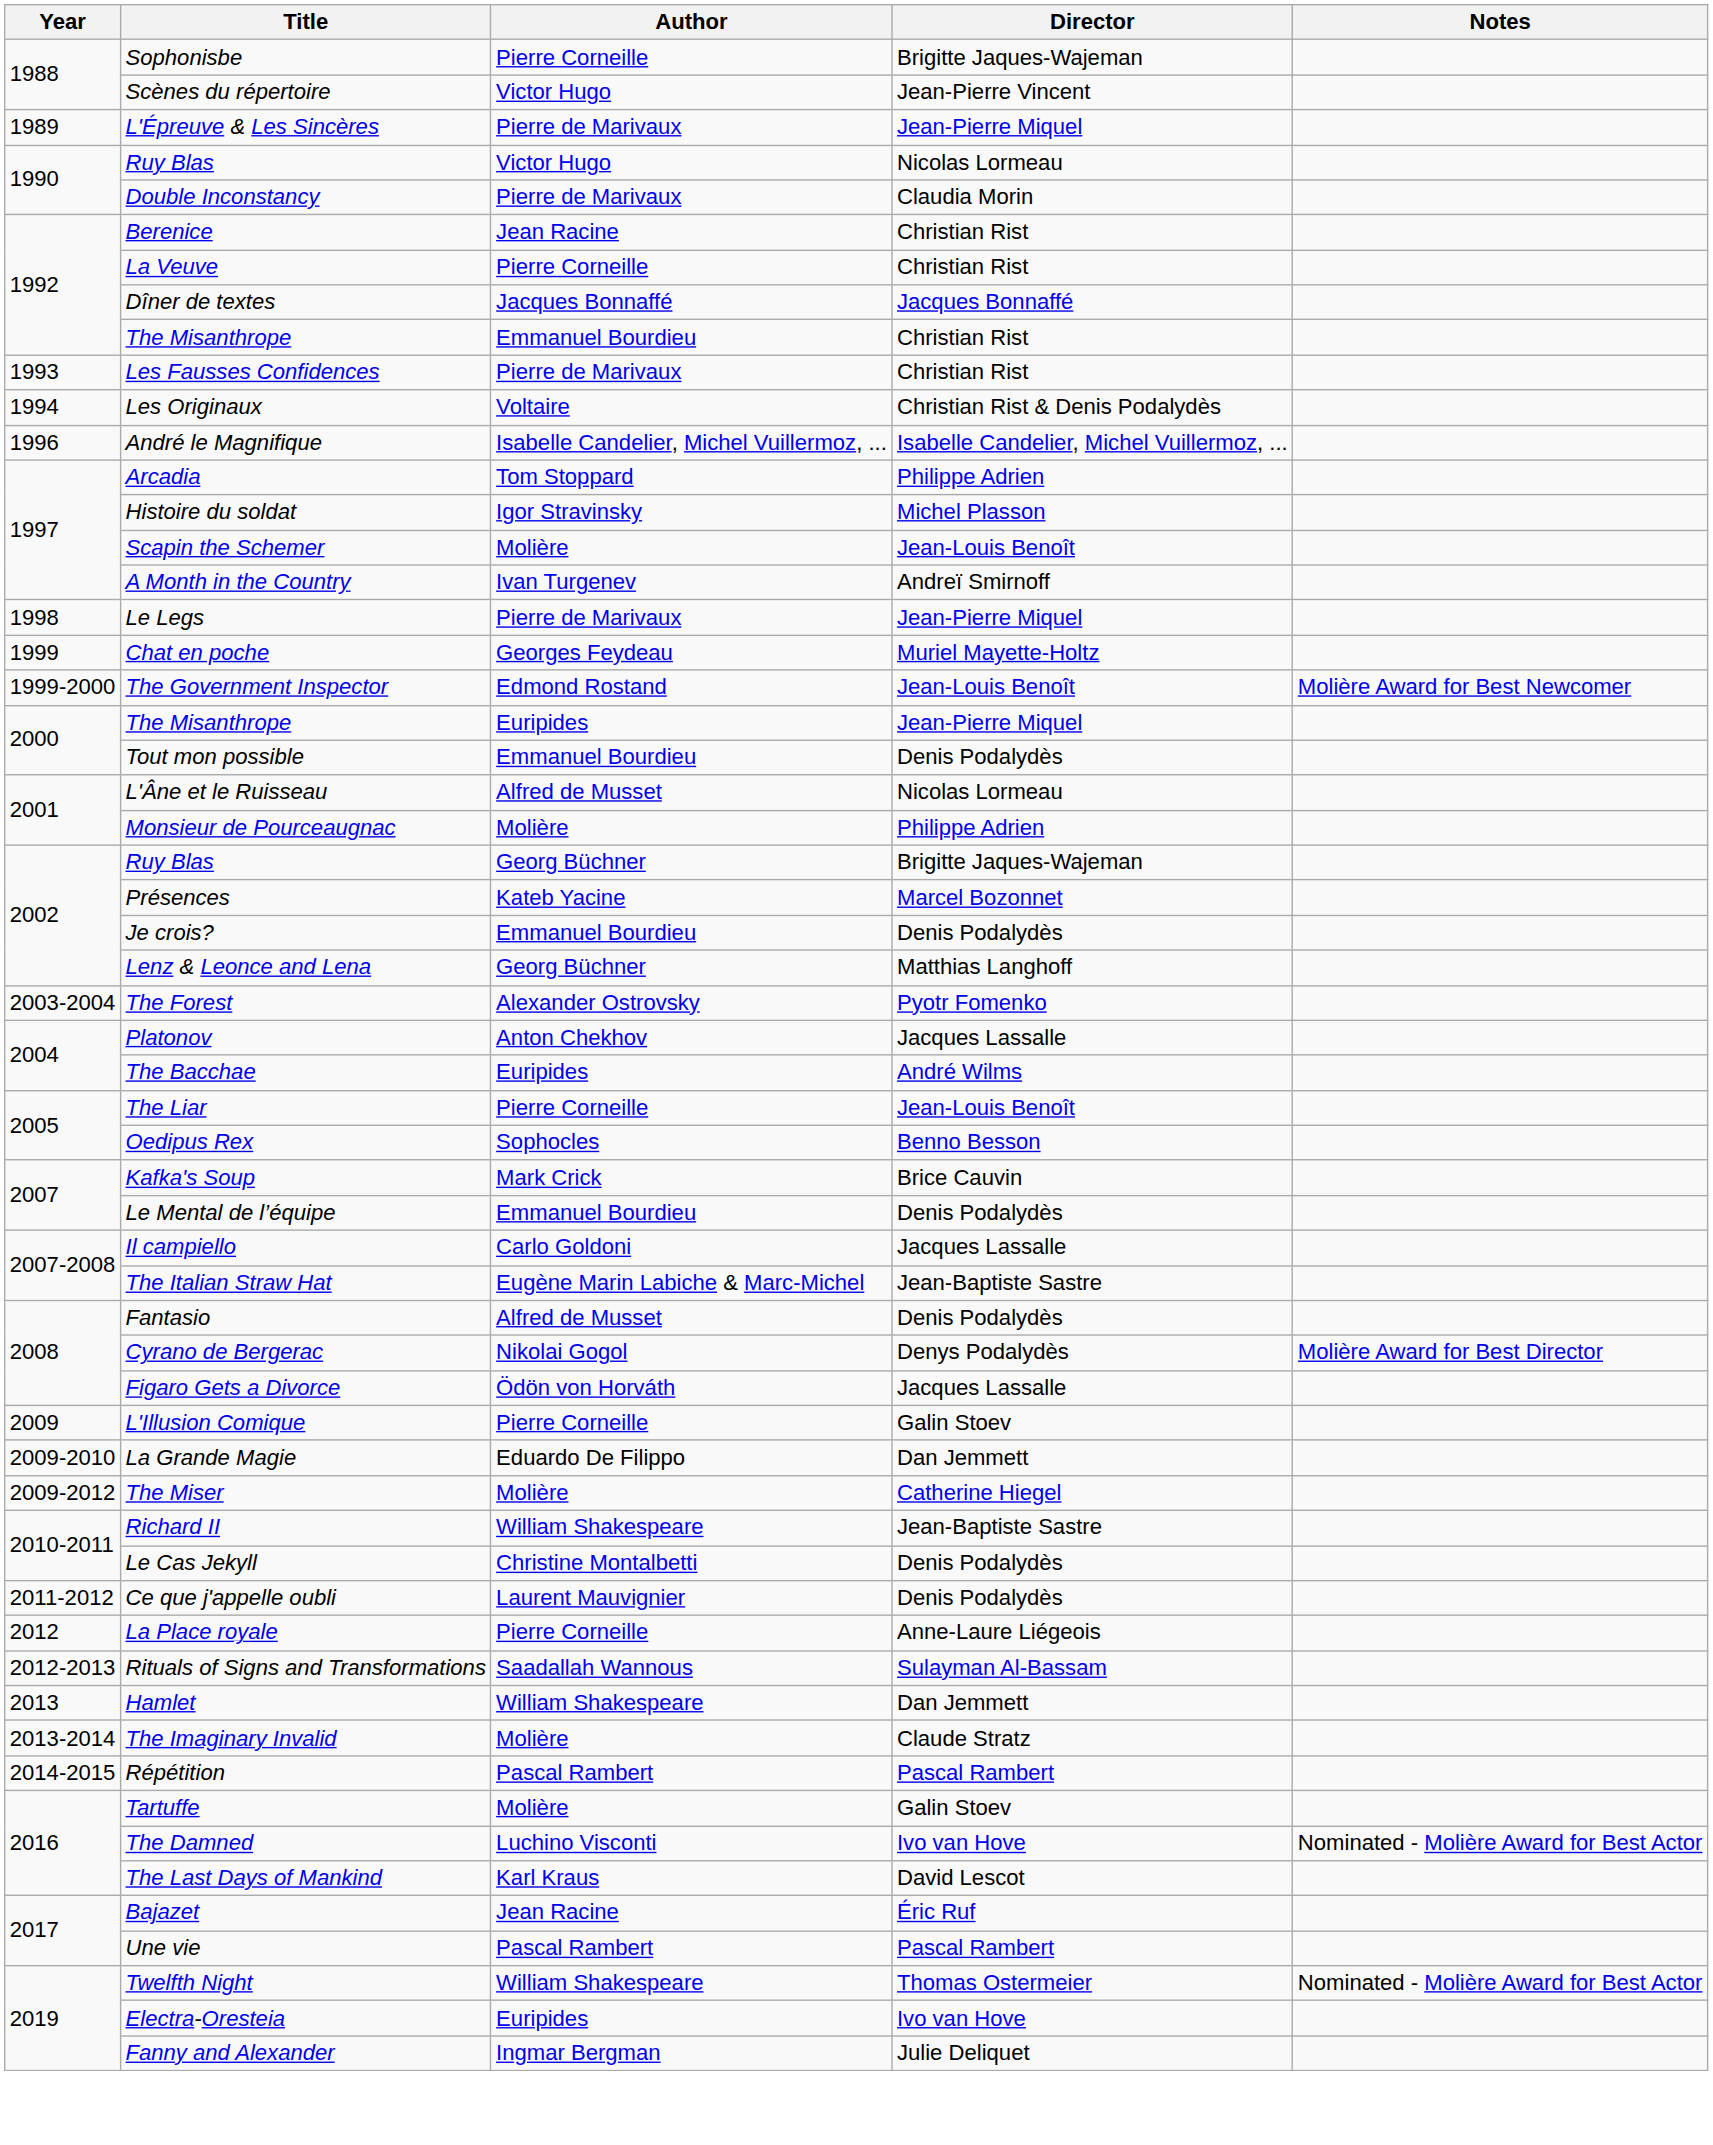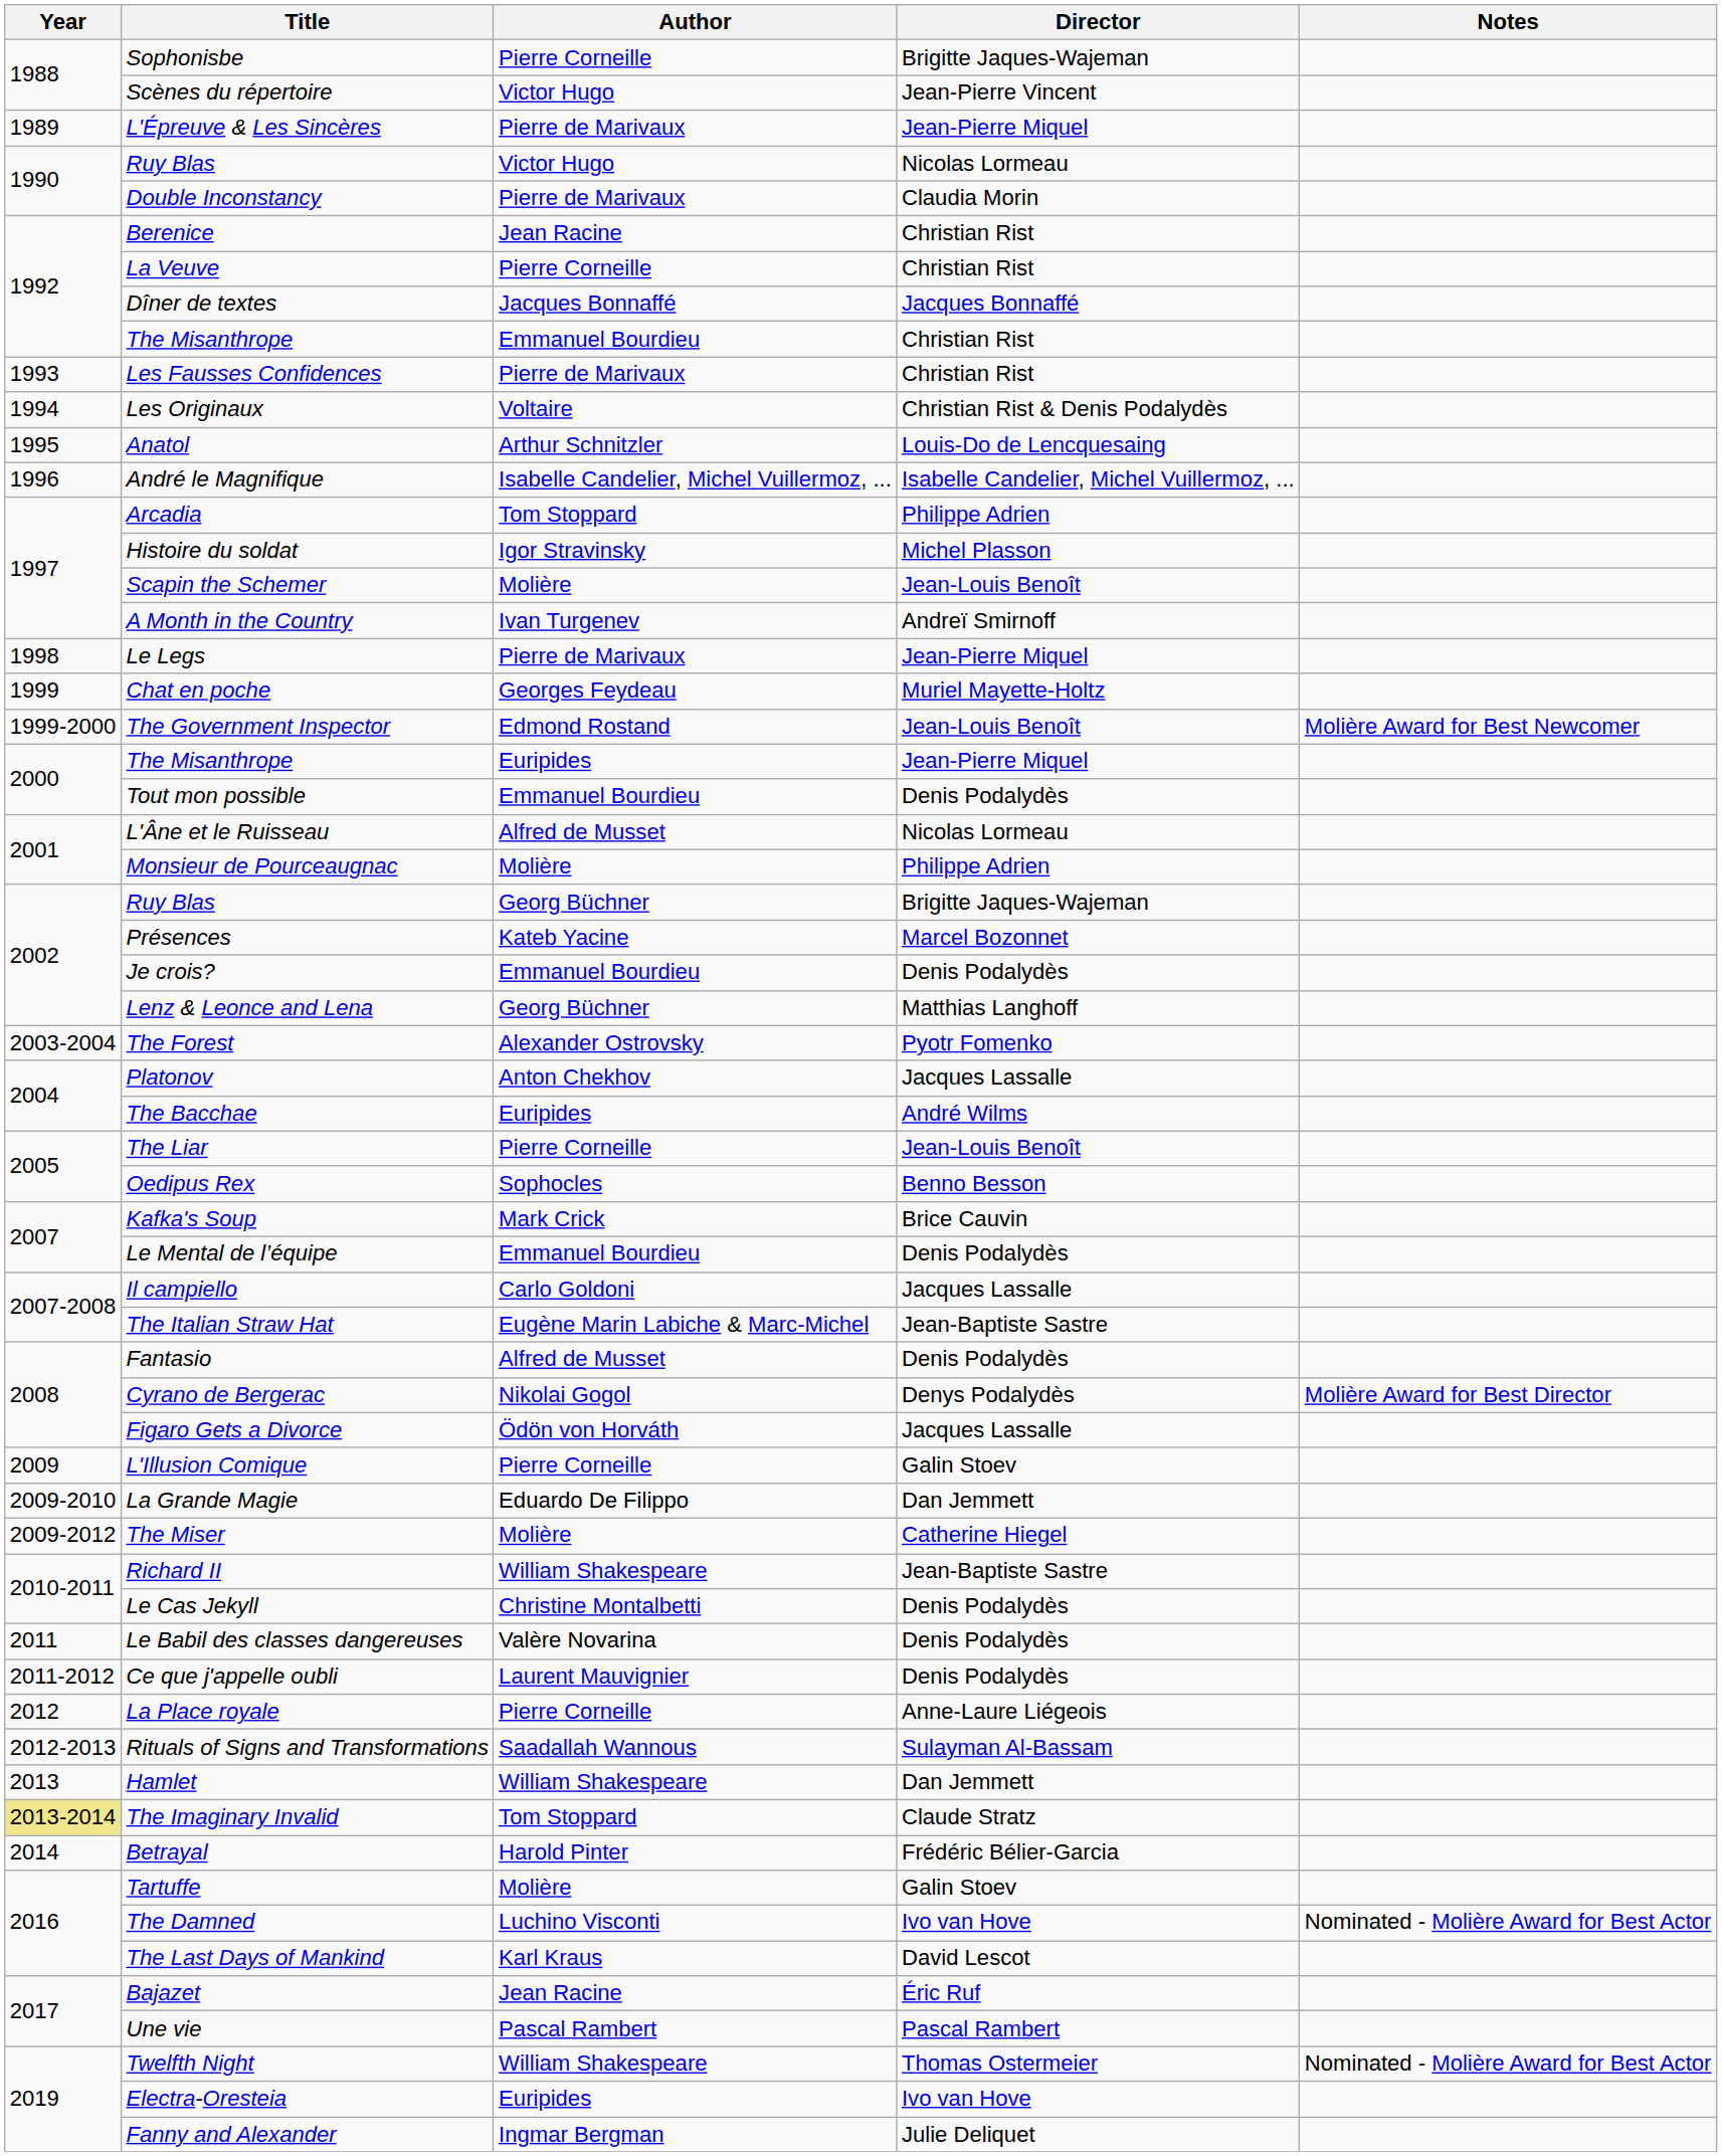+ row: 1995 | Anatol | Arthur Schnitzler | Louis-Do de Lencquesaing
+ row: 2011 | Le Babil des classes dangereuses | Valère Novarina | Denis Podalydès
The Imaginary Invalid | Year: no background -> khaki background
The Imaginary Invalid | Author: Molière -> Tom Stoppard
+ row: 2014 | Betrayal | Harold Pinter | Frédéric Bélier-Garcia
- row: 2014-2015 | Répétition | Pascal Rambert | Pascal Rambert
